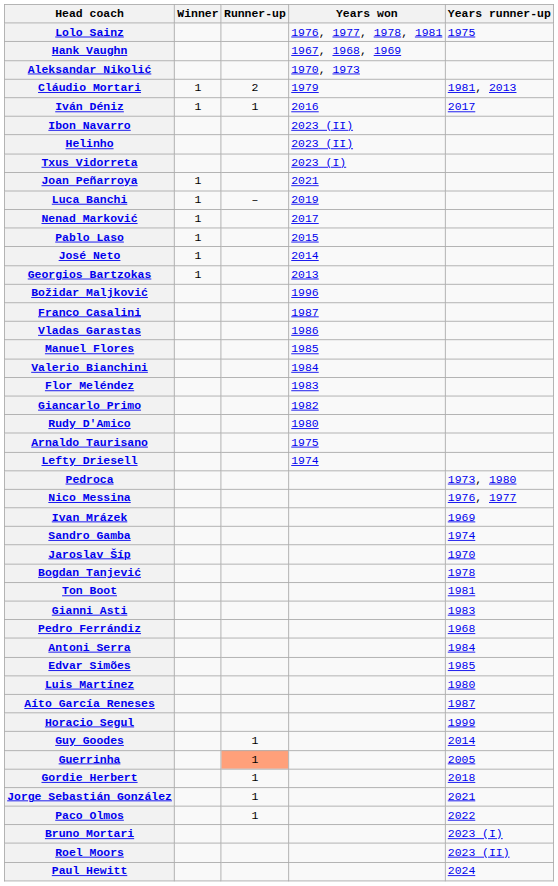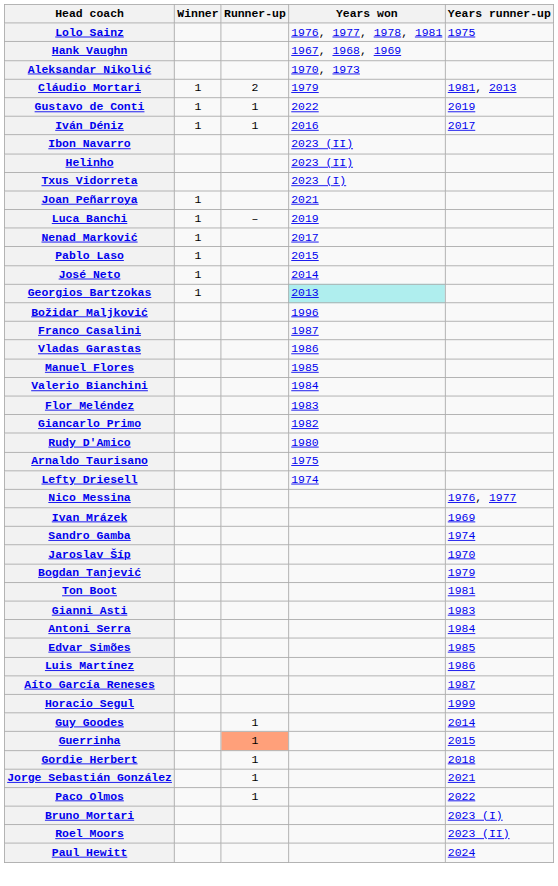+ row: Gustavo de Conti | 1 | 1 | 2022 | 2019
Georgios Bartzokas | Years won: no background -> paleturquoise background
- row: Pedroca | 1973, 1980
Bogdan Tanjević | Years runner-up: 1978 -> 1979
- row: Pedro Ferrándiz | 1968
Luis Martínez | Years runner-up: 1980 -> 1986
Guerrinha | Years runner-up: 2005 -> 2015
